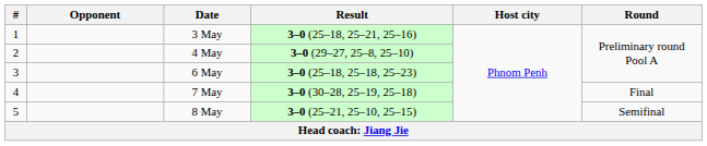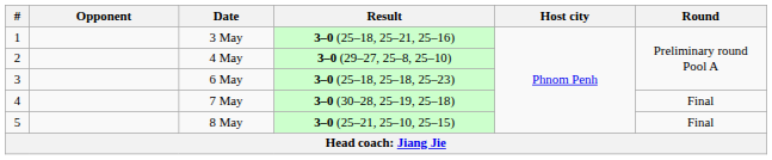8 May | Round: Semifinal -> Final
